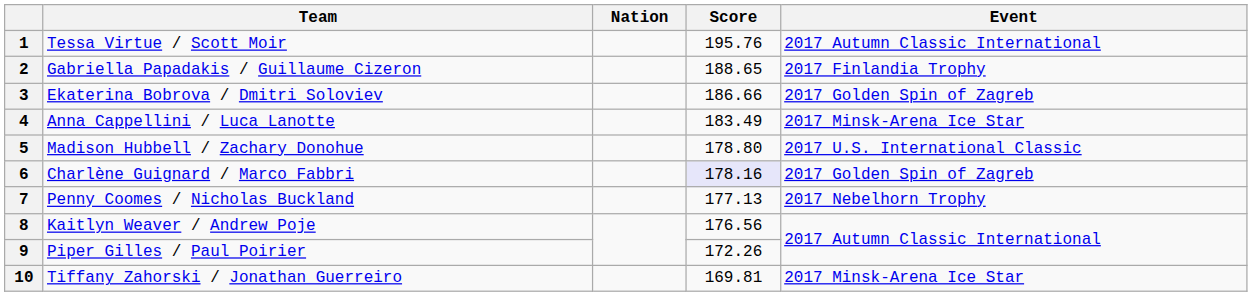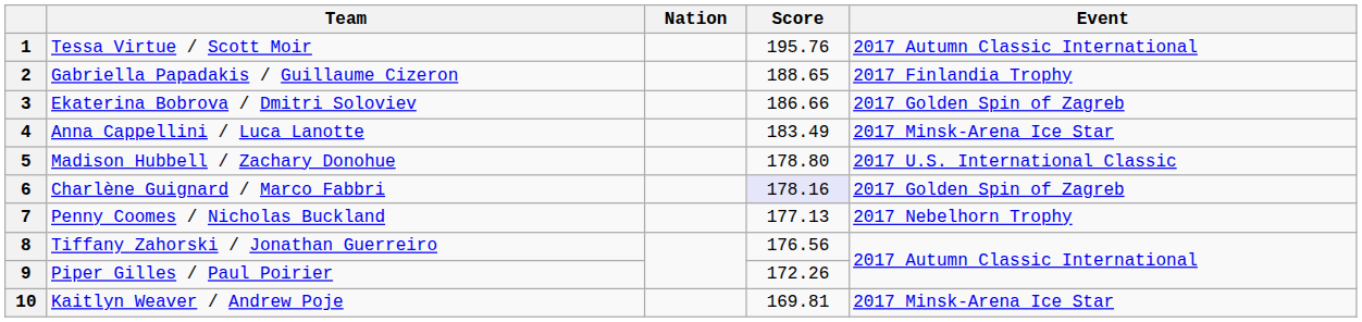8 | Team: Kaitlyn Weaver / Andrew Poje -> Tiffany Zahorski / Jonathan Guerreiro
10 | Team: Tiffany Zahorski / Jonathan Guerreiro -> Kaitlyn Weaver / Andrew Poje
